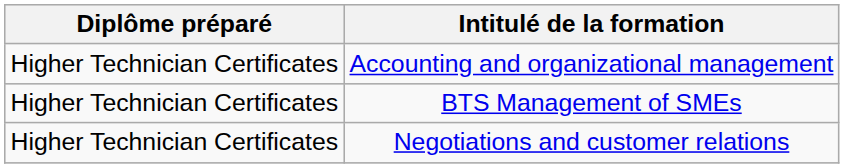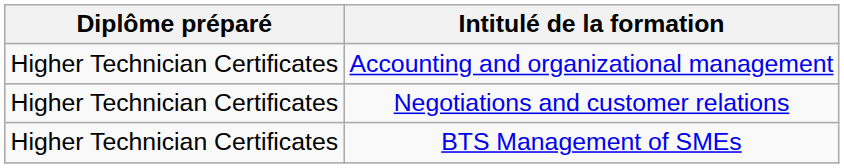rows swapped: Negotiations and customer relations <-> BTS Management of SMEs
